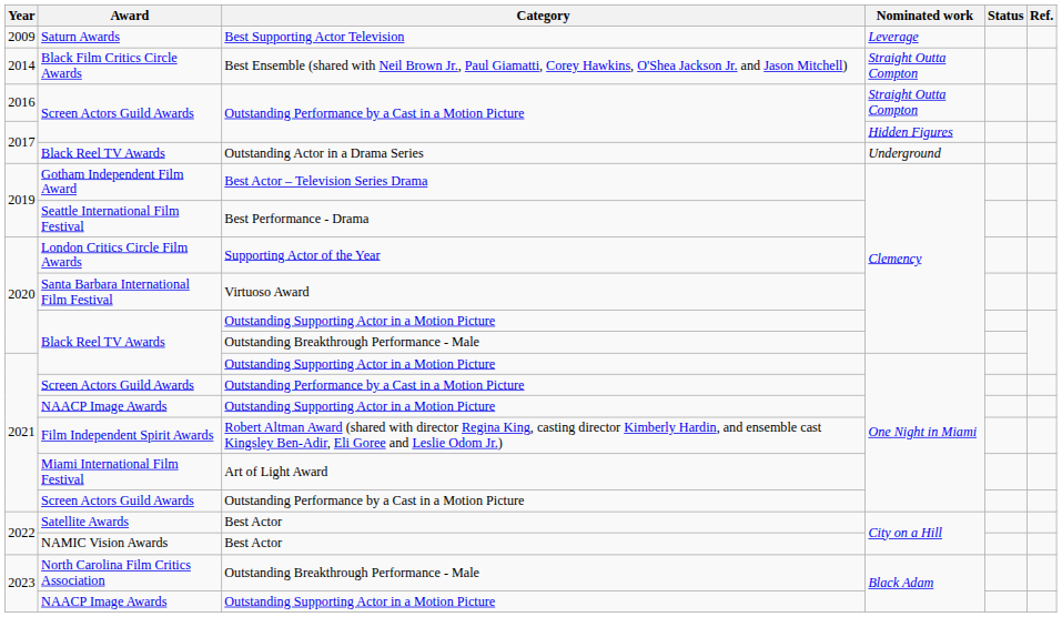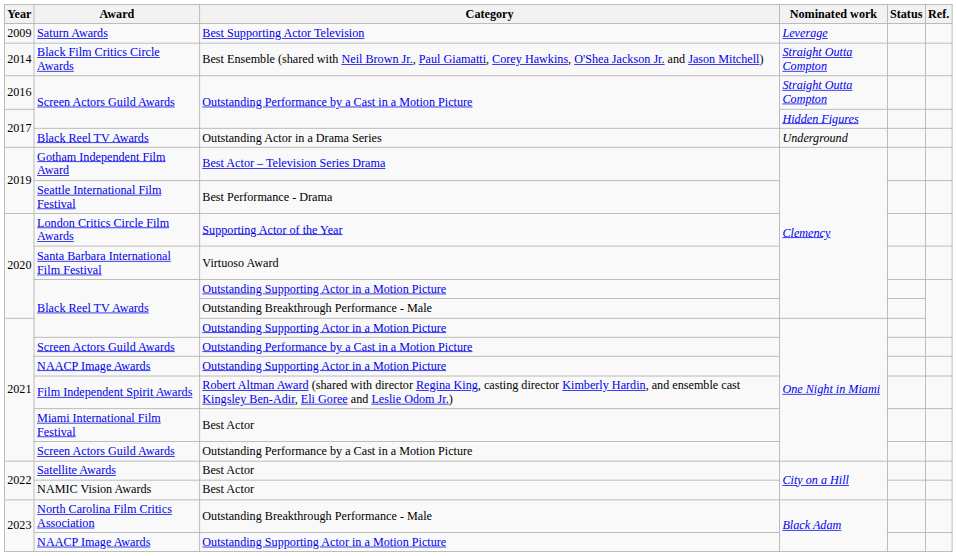Miami International Film Festival | Category: Art of Light Award -> Best Actor
